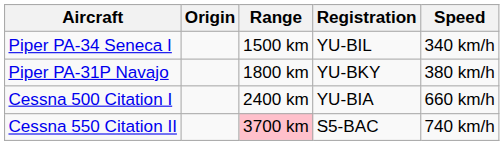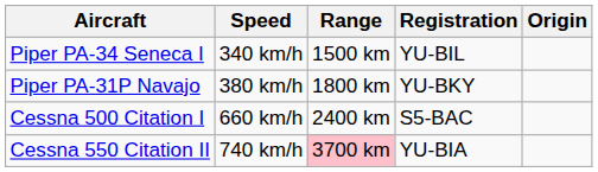columns swapped: Speed <-> Origin
Cessna 500 Citation I | Registration: YU-BIA -> S5-BAC
Cessna 550 Citation II | Registration: S5-BAC -> YU-BIA
